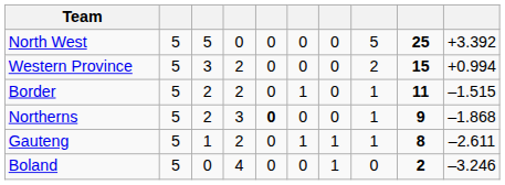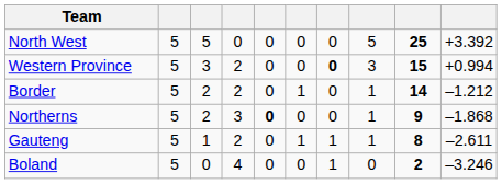Western Province | column 7: normal -> bold
Western Province | column 8: 2 -> 3
Border | column 9: 11 -> 14
Border | column 10: –1.515 -> –1.212
